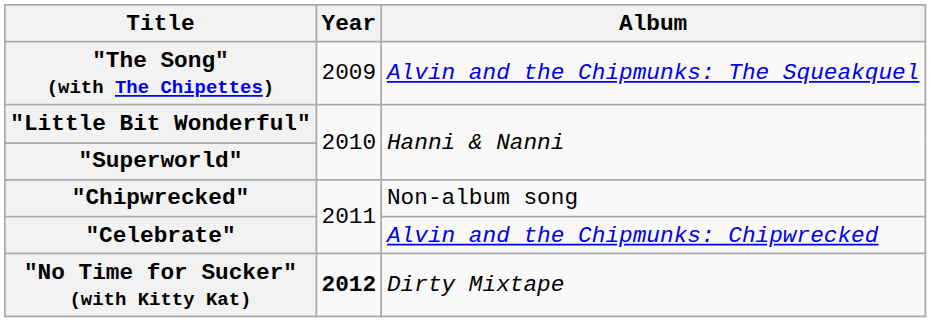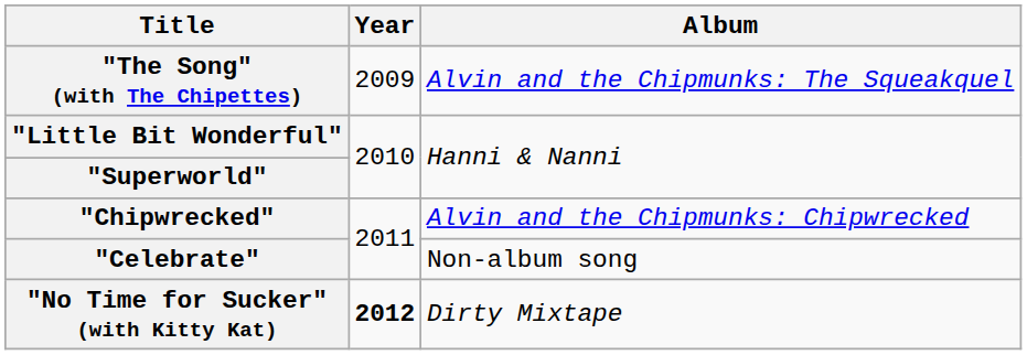"Chipwrecked" | Album: Non-album song -> Alvin and the Chipmunks: Chipwrecked
"Celebrate" | Album: Alvin and the Chipmunks: Chipwrecked -> Non-album song
